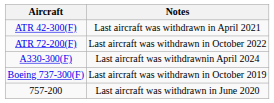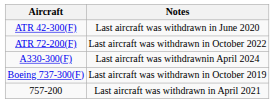ATR 42-300(F) | Notes: Last aircraft was withdrawn in April 2021 -> Last aircraft was withdrawn in June 2020
757-200 | Notes: Last aircraft was withdrawn in June 2020 -> Last aircraft was withdrawn in April 2021
